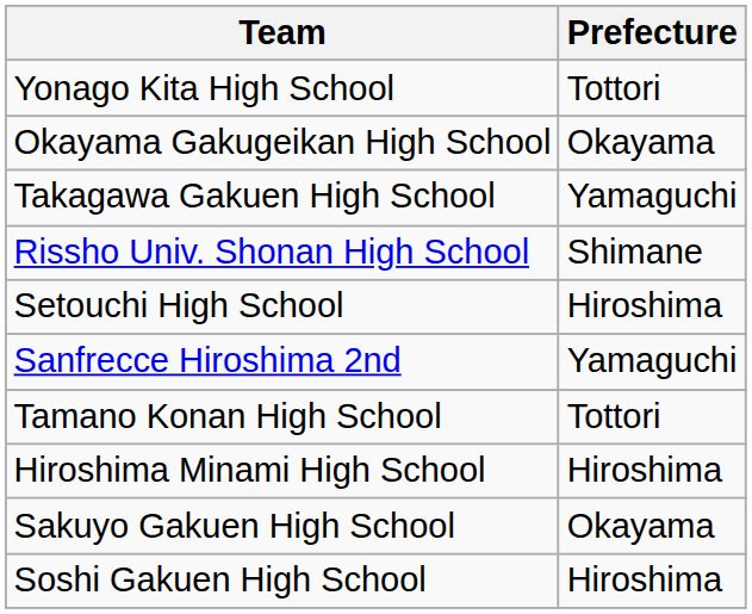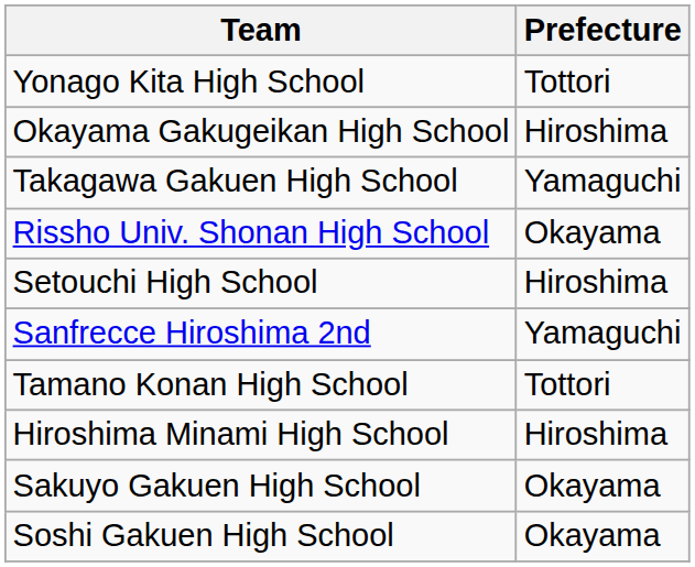Okayama Gakugeikan High School | Prefecture: Okayama -> Hiroshima
Rissho Univ. Shonan High School | Prefecture: Shimane -> Okayama
Soshi Gakuen High School | Prefecture: Hiroshima -> Okayama
